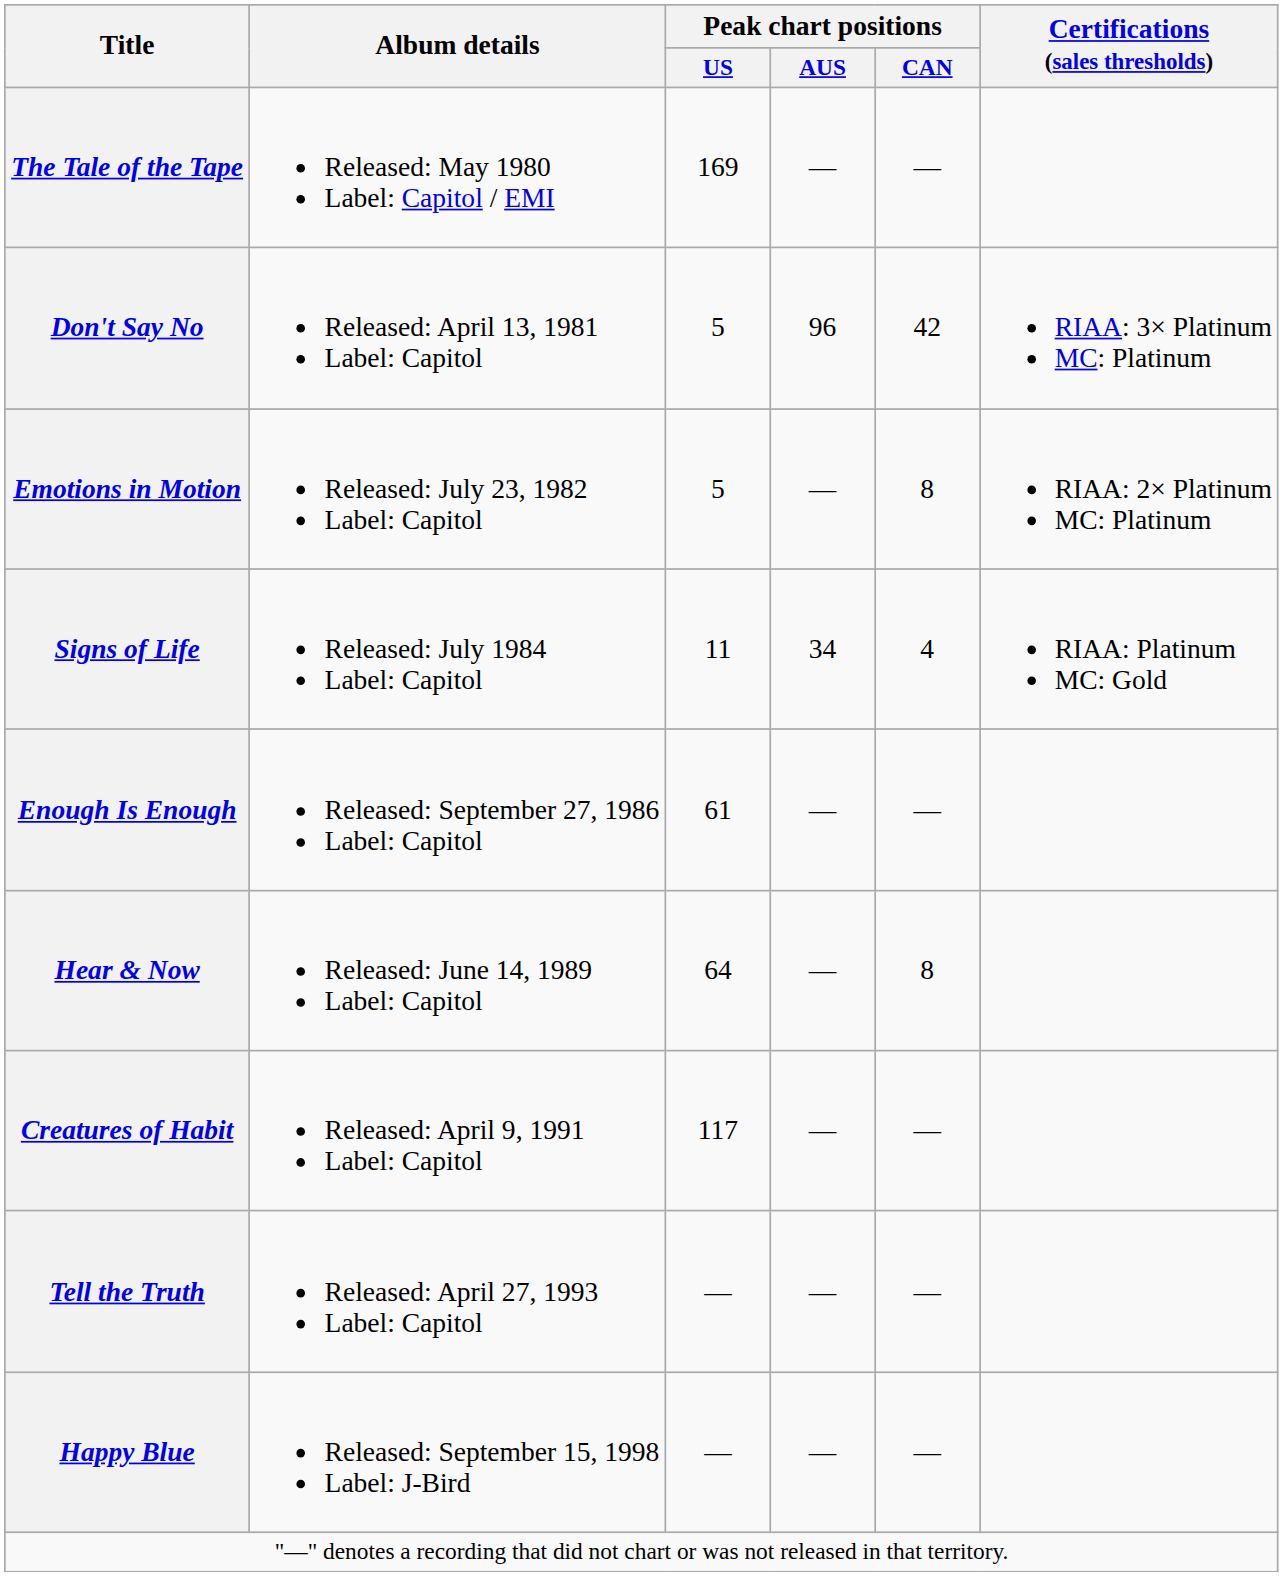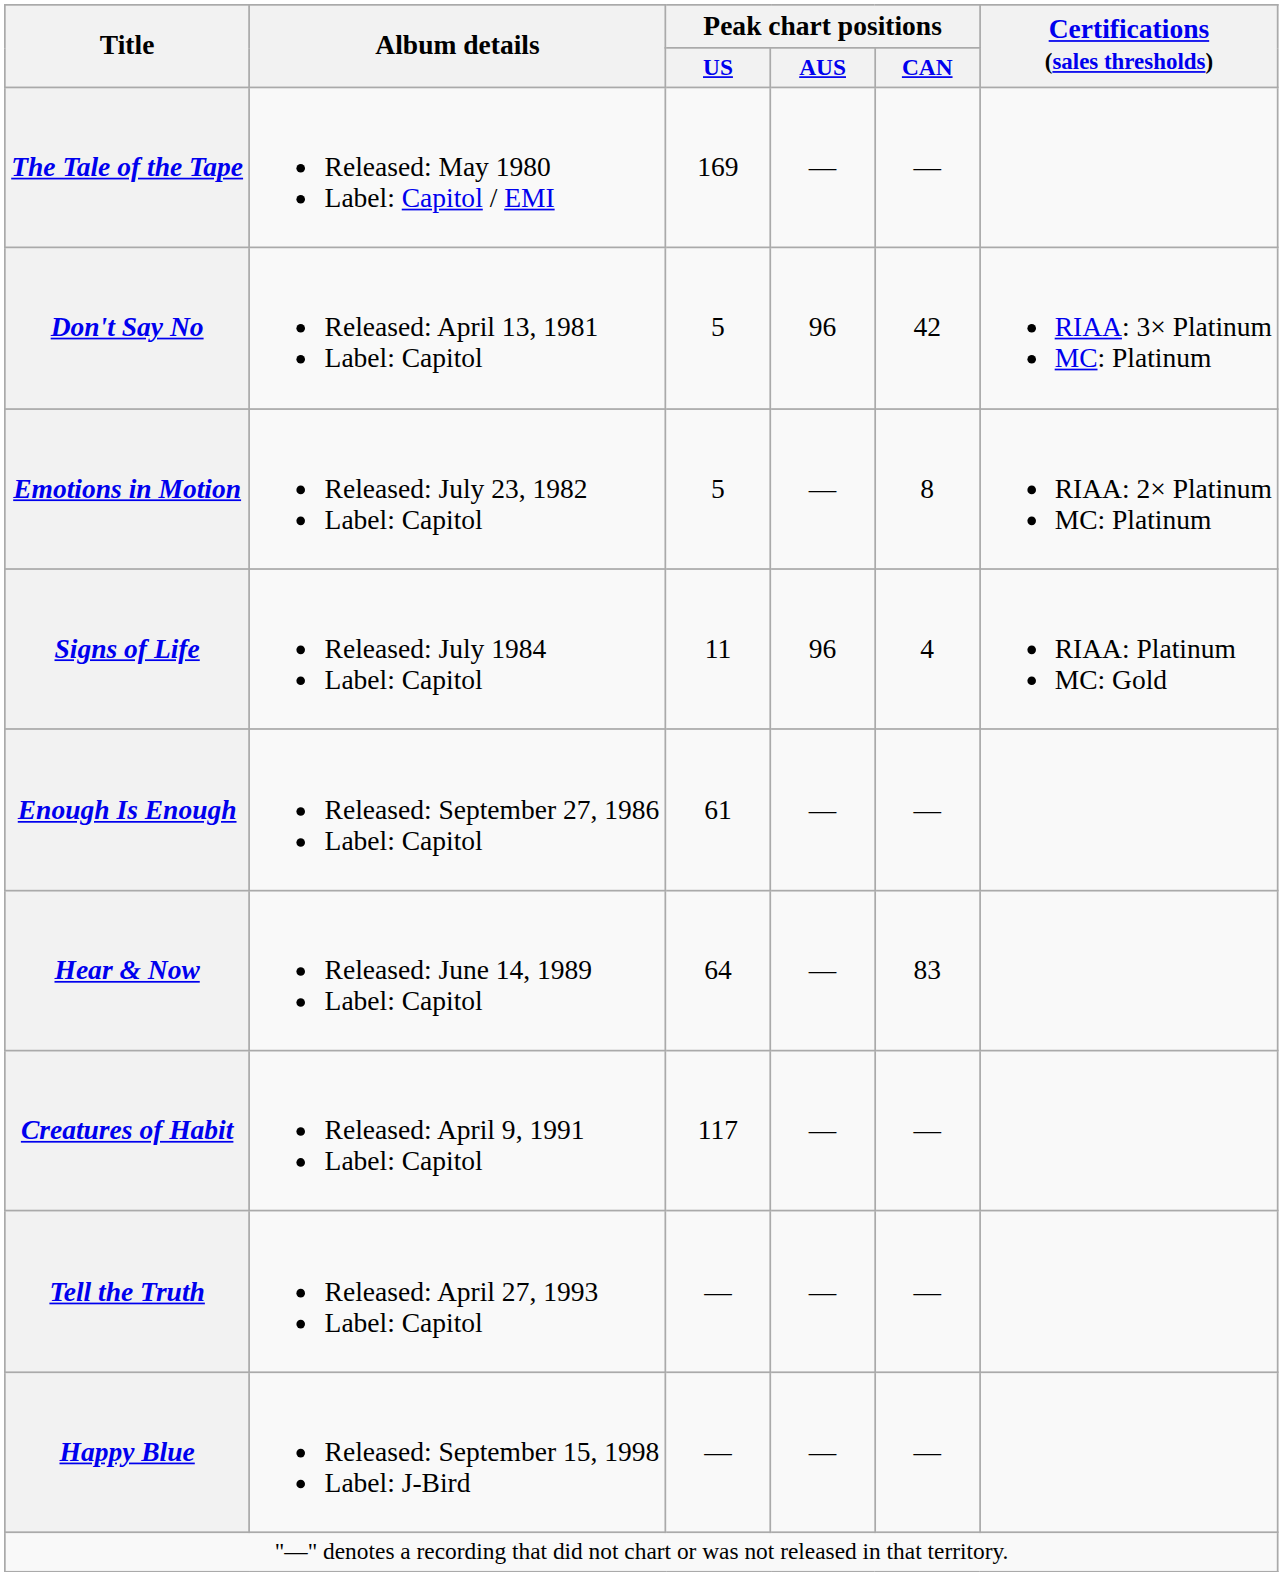Signs of Life | Peak chart positions / AUS: 34 -> 96
Hear & Now | Peak chart positions / CAN: 8 -> 83
